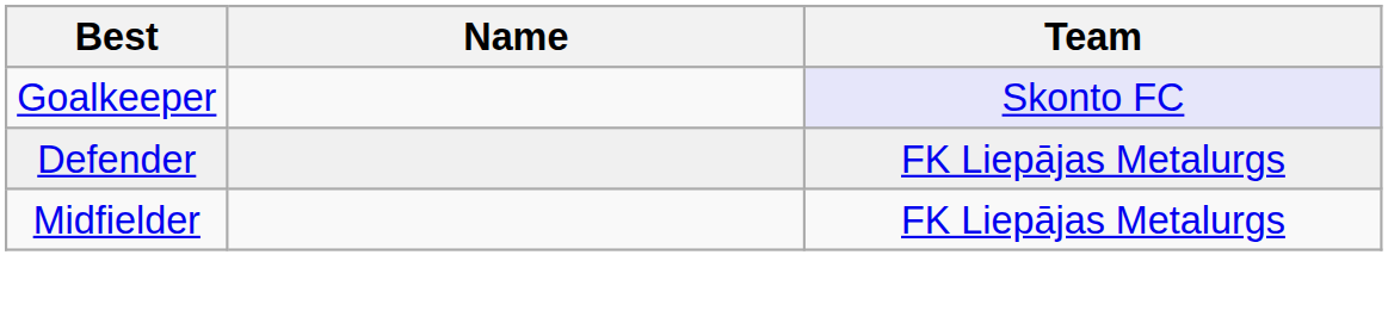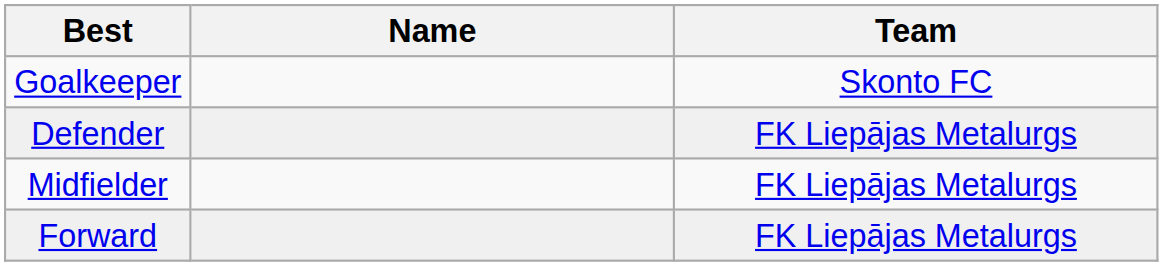Goalkeeper | Team: lavender background -> no background
+ row: Forward | FK Liepājas Metalurgs
